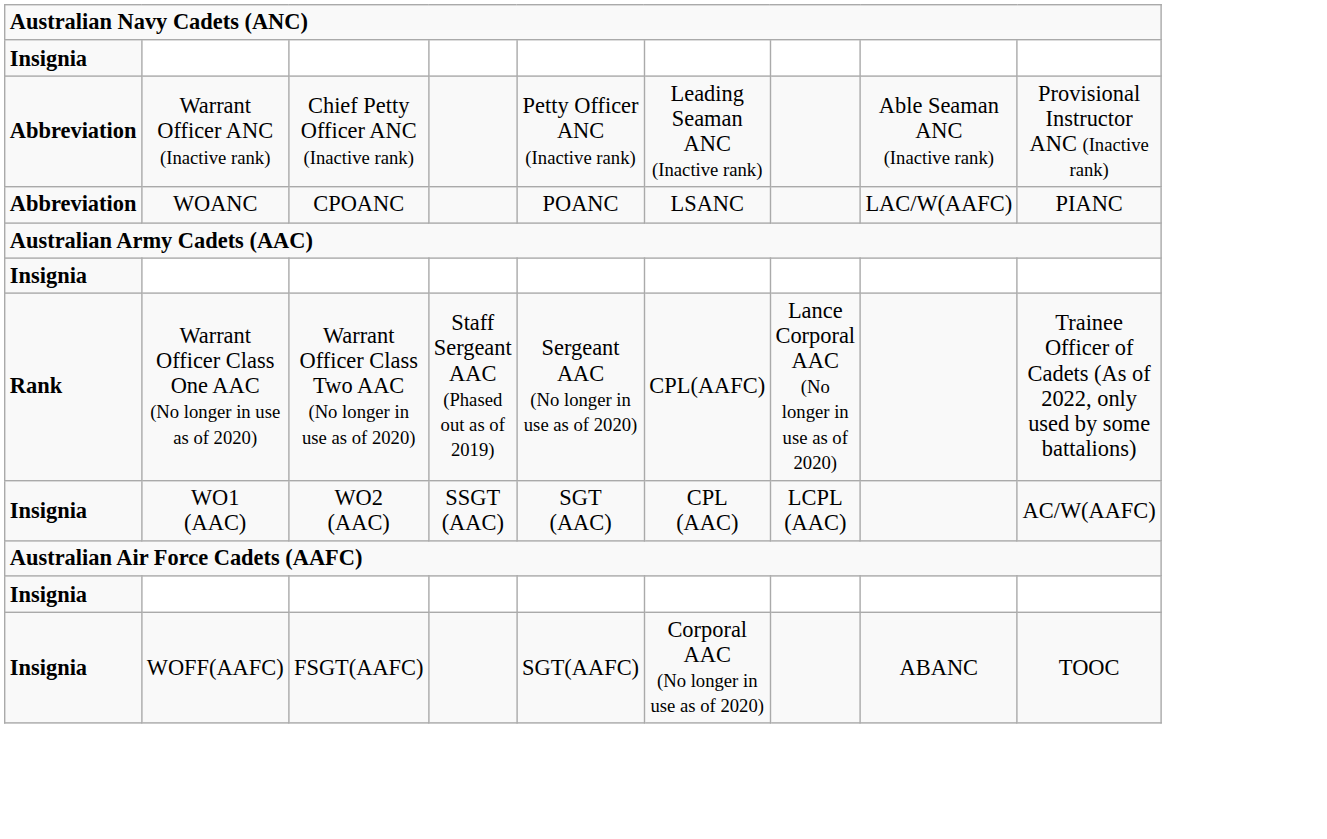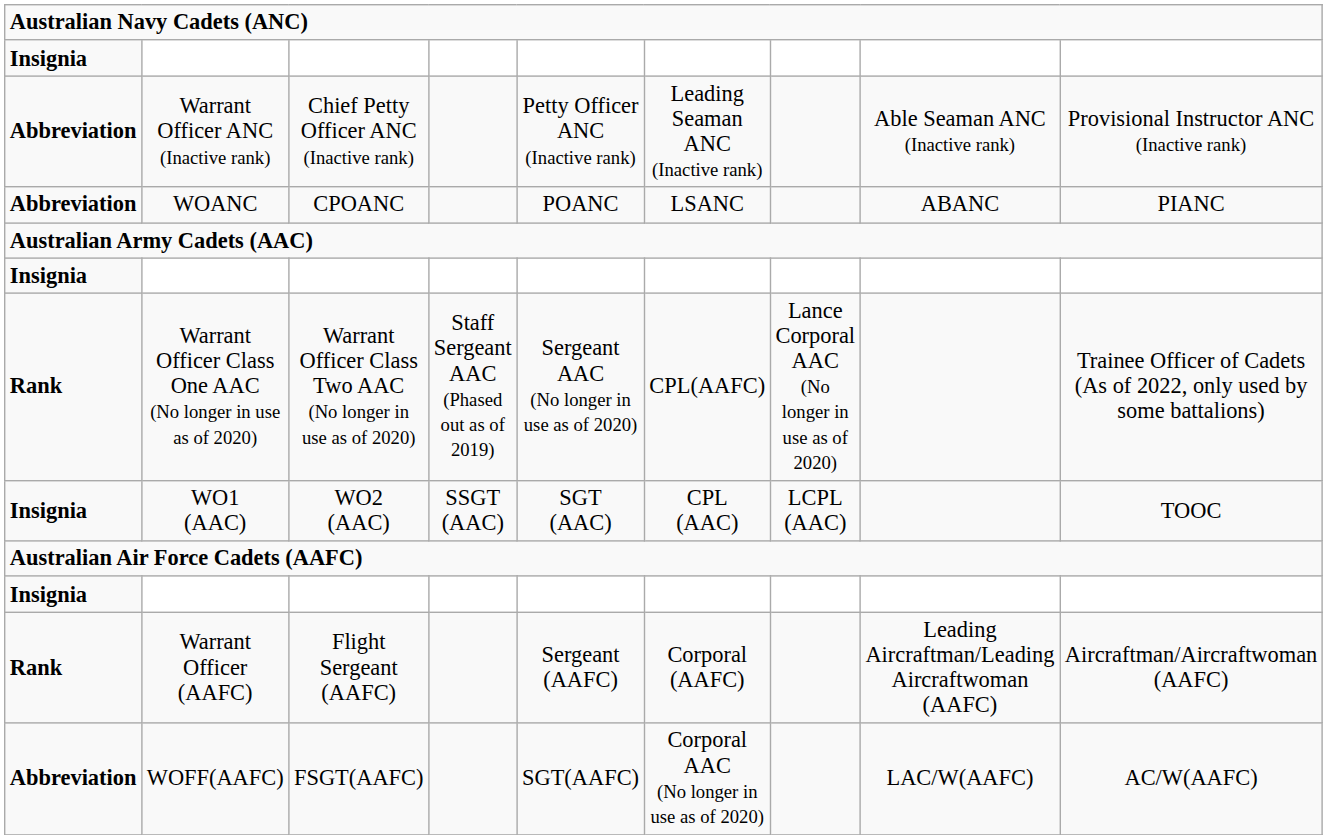WOANC | column 8: LAC/W(AAFC) -> ABANC
WO1 (AAC) | column 9: AC/W(AAFC) -> TOOC
+ row: Rank | Warrant Officer (AAFC) | Flight Sergeant (AAFC) | Sergeant (AAFC) | Corporal (AAFC) | Leading Aircraftman/Leading Aircraftwoman (AAFC) | Aircraftman/Aircraftwoman (AAFC)
WOFF(AAFC) | column 1: Insignia -> Abbreviation
WOFF(AAFC) | column 8: ABANC -> LAC/W(AAFC)
WOFF(AAFC) | column 9: TOOC -> AC/W(AAFC)
